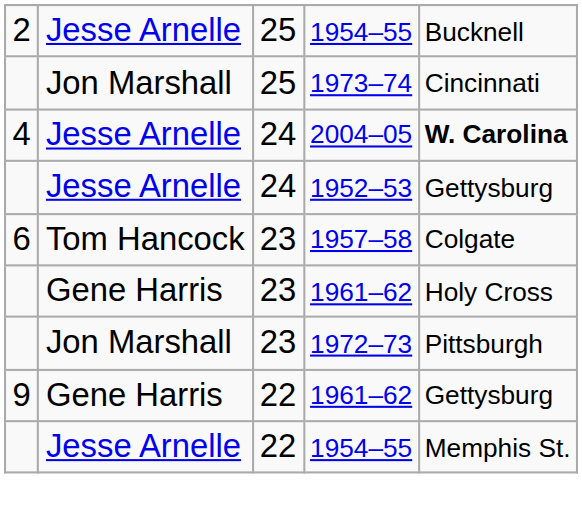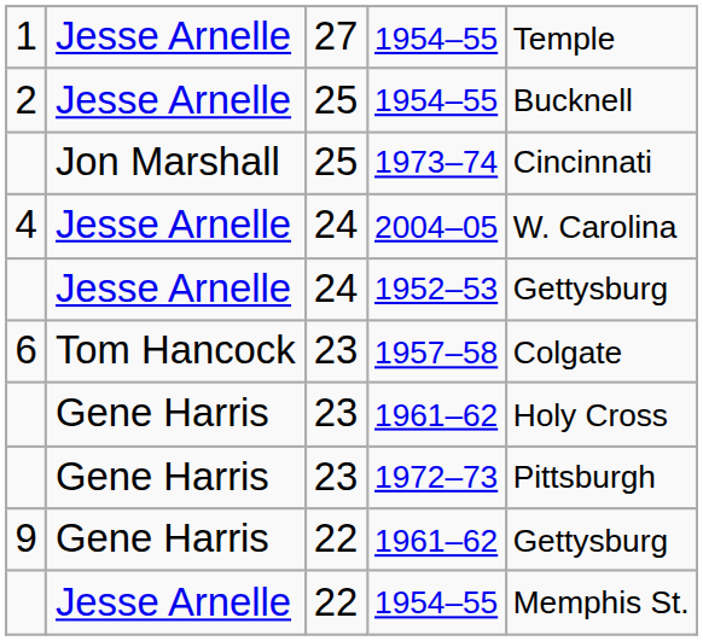+ row: 1 | Jesse Arnelle | 27 | 1954–55 | Temple
2004–05 | column 5: bold -> normal
1972–73 | column 2: Jon Marshall -> Gene Harris
